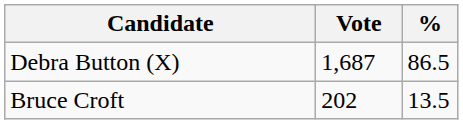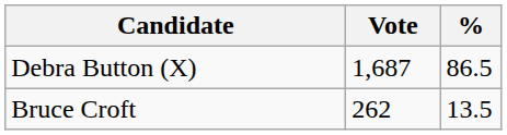Bruce Croft | Vote: 202 -> 262
